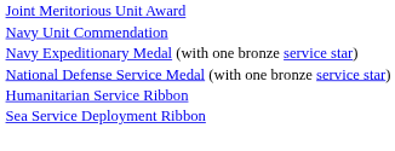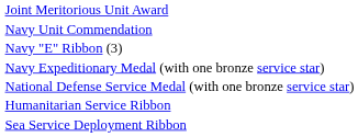+ row: Navy "E" Ribbon (3)
